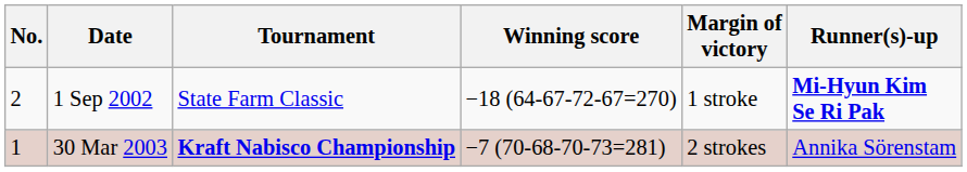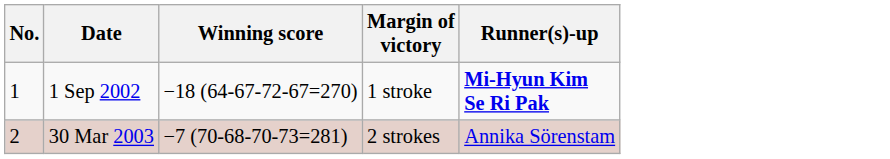- column: Tournament | State Farm Classic | Kraft Nabisco Championship
1 Sep 2002 | No.: 2 -> 1
30 Mar 2003 | No.: 1 -> 2
